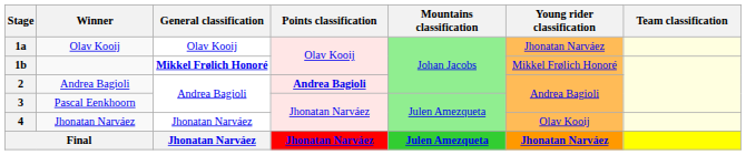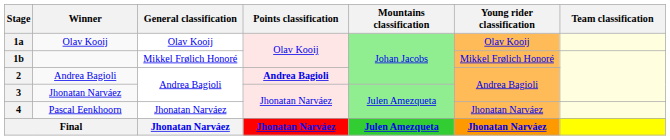1a | Young rider classification: Jhonatan Narváez -> Olav Kooij
1b | General classification: bold -> normal
3 | Winner: Pascal Eenkhoorn -> Jhonatan Narváez
4 | Winner: Jhonatan Narváez -> Pascal Eenkhoorn
4 | Young rider classification: Olav Kooij -> Jhonatan Narváez
